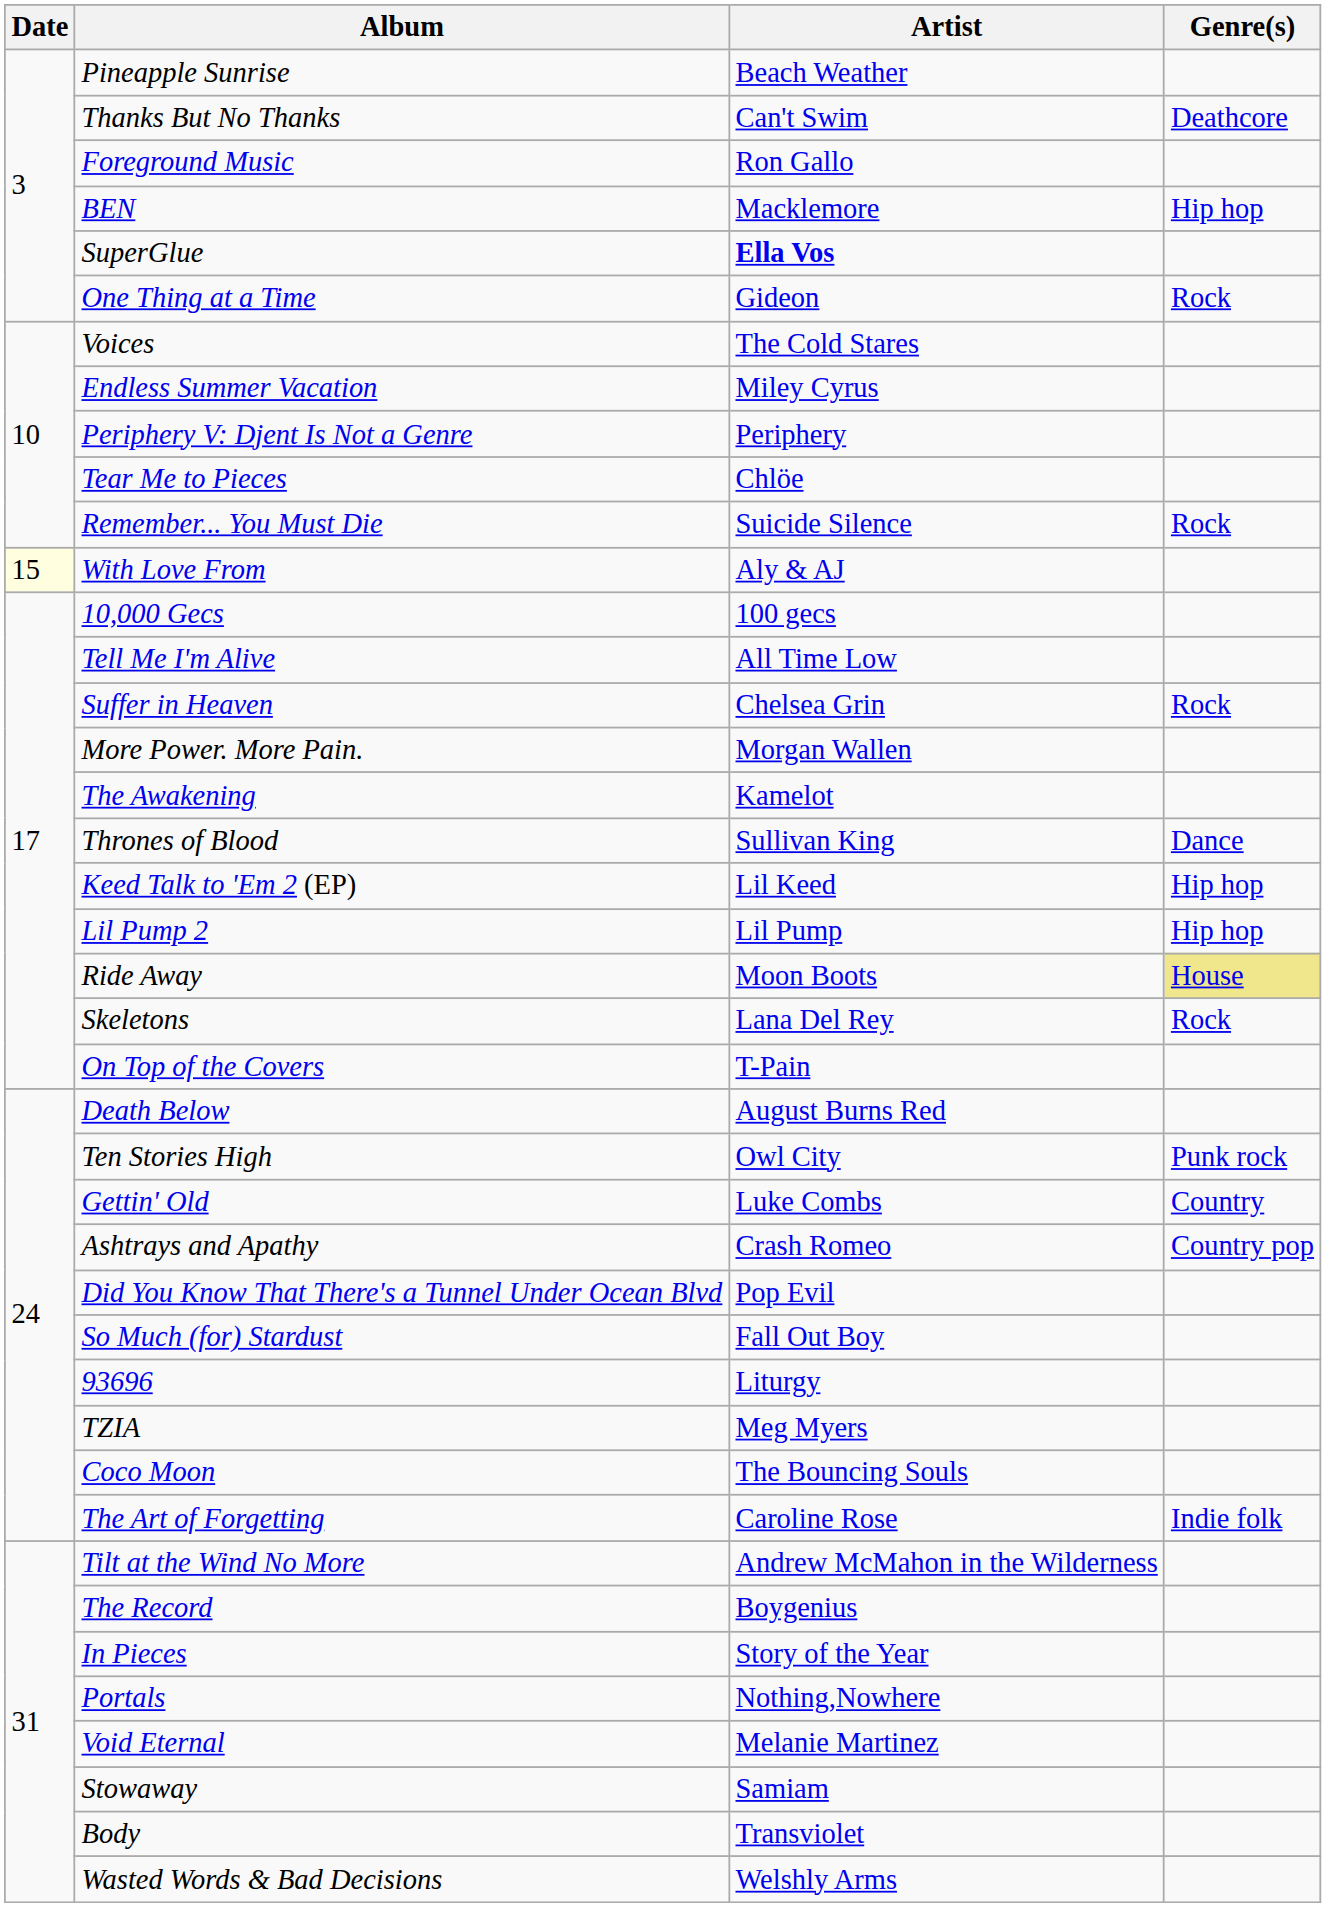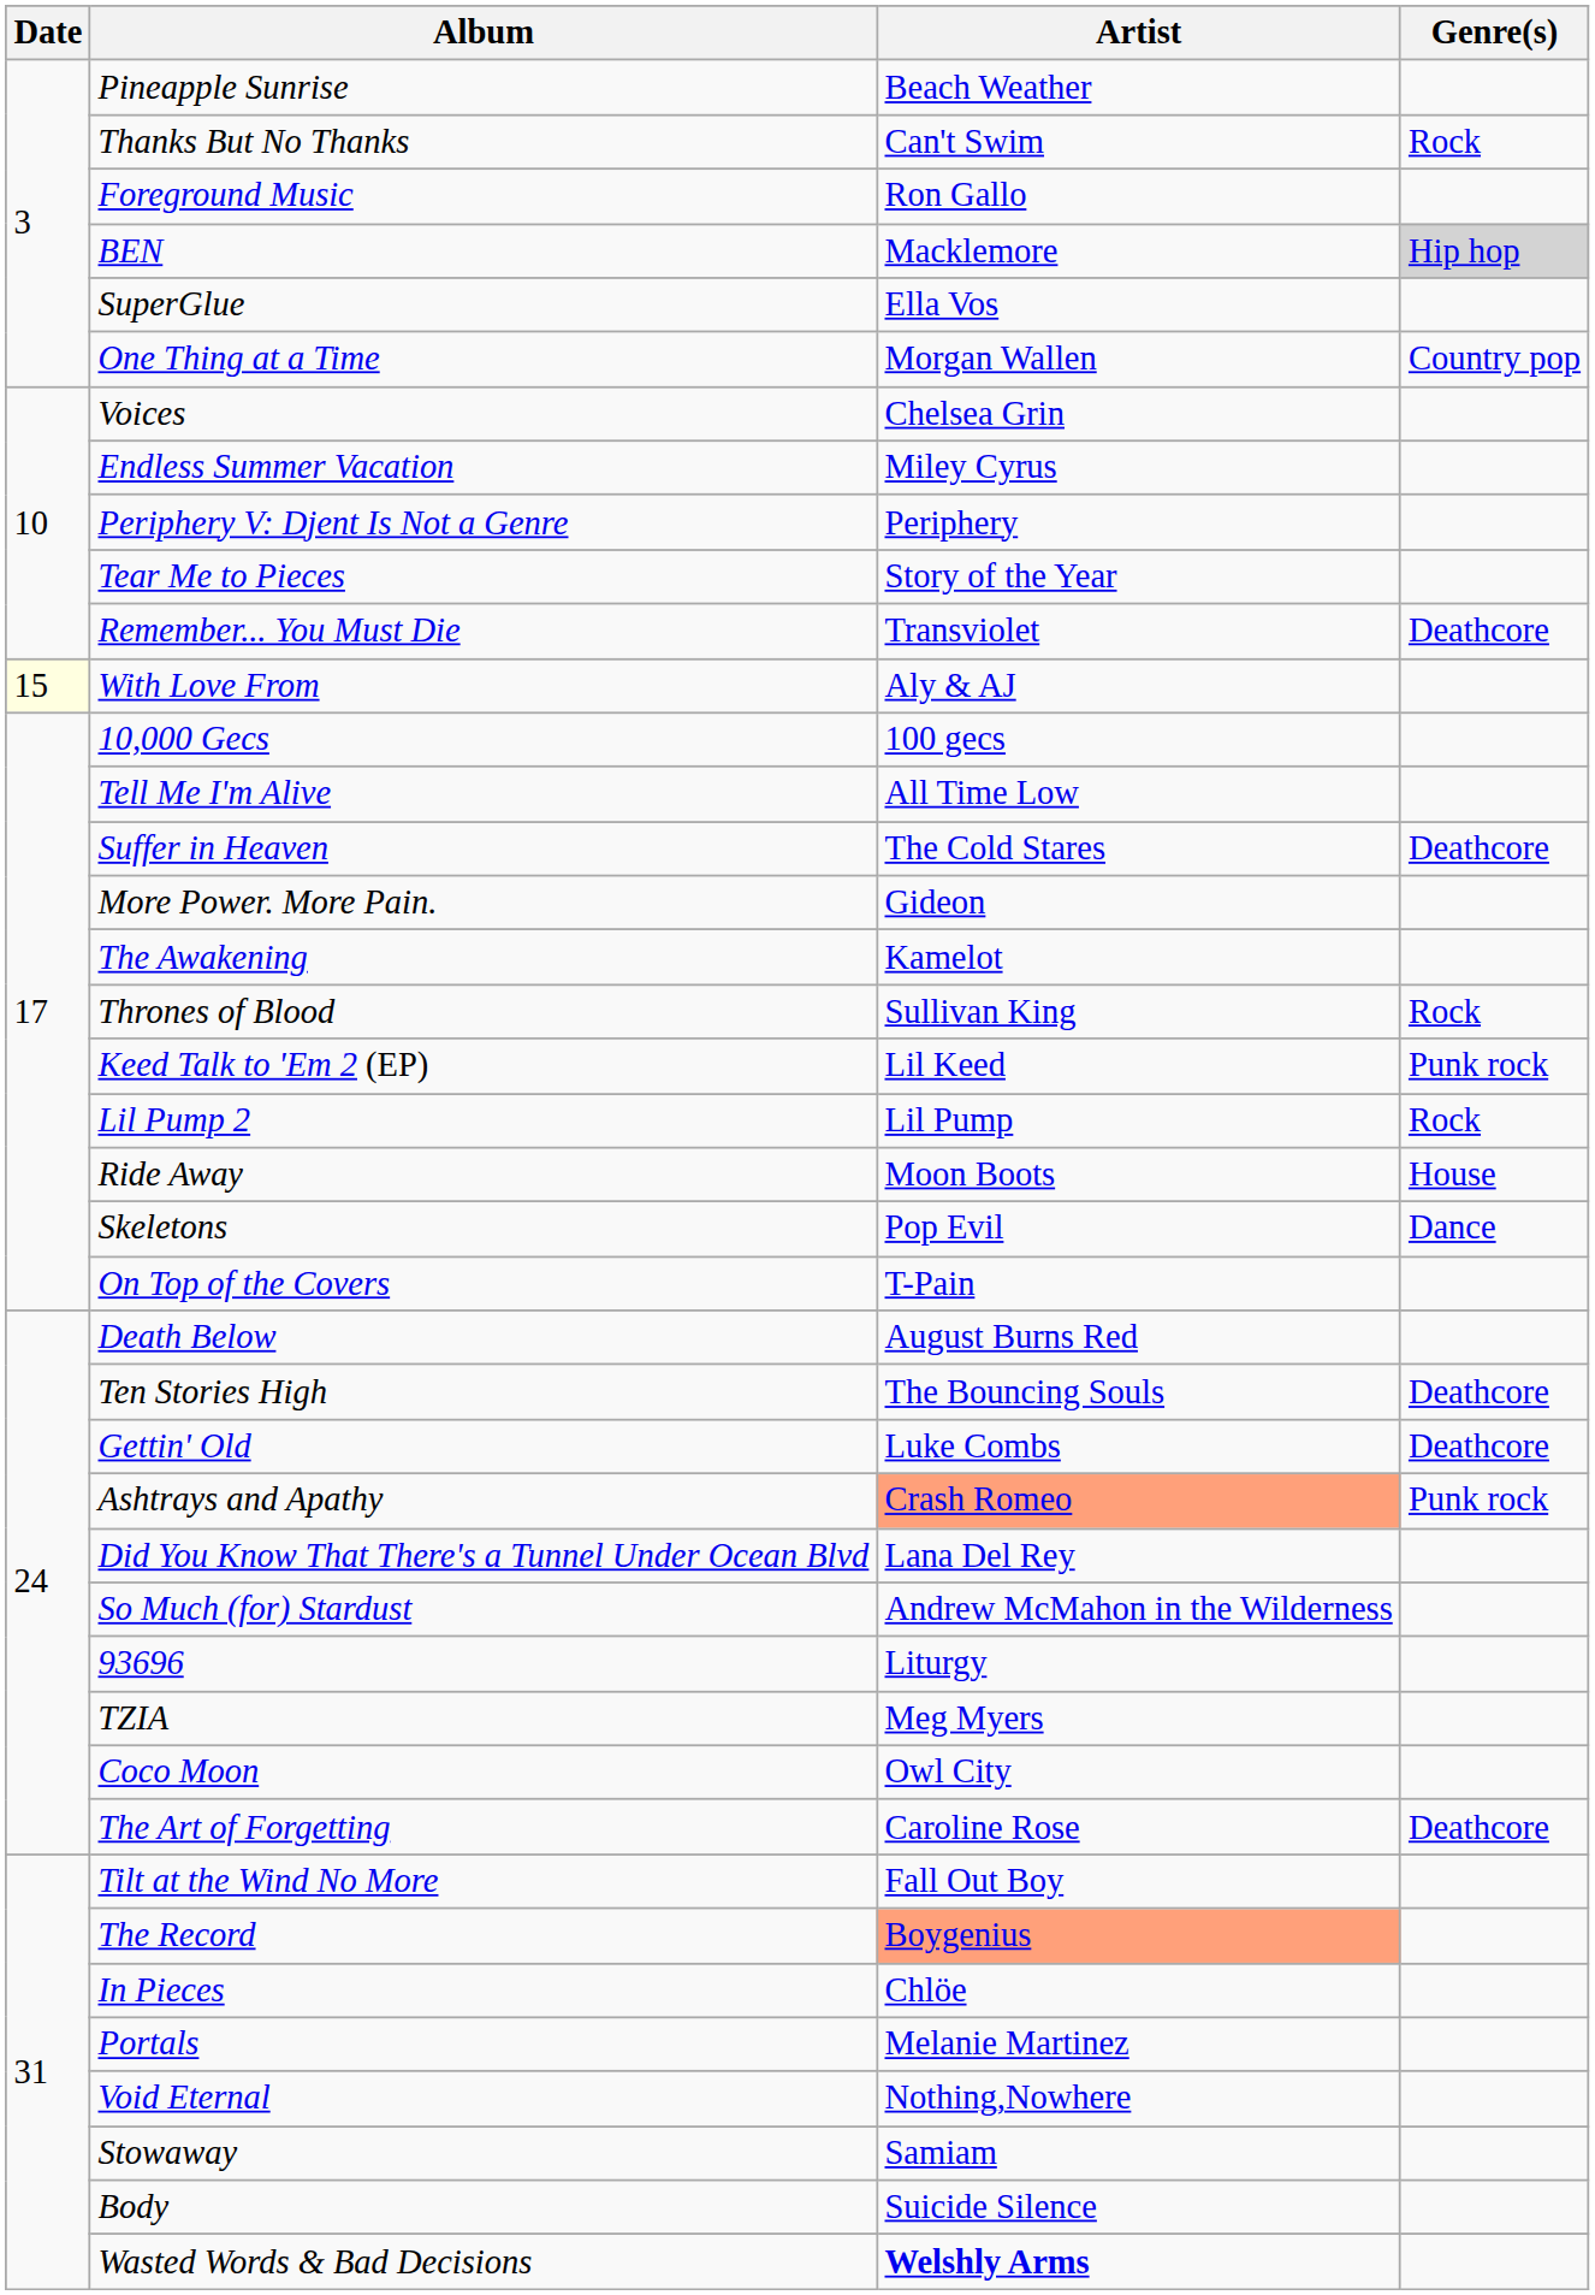Thanks But No Thanks | Genre(s): Deathcore -> Rock
BEN | Genre(s): no background -> lightgrey background
SuperGlue | Artist: bold -> normal
One Thing at a Time | Artist: Gideon -> Morgan Wallen
One Thing at a Time | Genre(s): Rock -> Country pop
Voices | Artist: The Cold Stares -> Chelsea Grin
Tear Me to Pieces | Artist: Chlöe -> Story of the Year
Remember... You Must Die | Artist: Suicide Silence -> Transviolet
Remember... You Must Die | Genre(s): Rock -> Deathcore
Suffer in Heaven | Artist: Chelsea Grin -> The Cold Stares
Suffer in Heaven | Genre(s): Rock -> Deathcore
More Power. More Pain. | Artist: Morgan Wallen -> Gideon
Thrones of Blood | Genre(s): Dance -> Rock
Keed Talk to 'Em 2 (EP) | Genre(s): Hip hop -> Punk rock
Lil Pump 2 | Genre(s): Hip hop -> Rock
Ride Away | Genre(s): khaki background -> no background
Skeletons | Artist: Lana Del Rey -> Pop Evil
Skeletons | Genre(s): Rock -> Dance
Ten Stories High | Artist: Owl City -> The Bouncing Souls
Ten Stories High | Genre(s): Punk rock -> Deathcore
Gettin' Old | Genre(s): Country -> Deathcore
Ashtrays and Apathy | Artist: no background -> lightsalmon background
Ashtrays and Apathy | Genre(s): Country pop -> Punk rock
Did You Know That There's a Tunnel Under Ocean Blvd | Artist: Pop Evil -> Lana Del Rey
So Much (for) Stardust | Artist: Fall Out Boy -> Andrew McMahon in the Wilderness
Coco Moon | Artist: The Bouncing Souls -> Owl City
The Art of Forgetting | Genre(s): Indie folk -> Deathcore
Tilt at the Wind No More | Artist: Andrew McMahon in the Wilderness -> Fall Out Boy
The Record | Artist: no background -> lightsalmon background
In Pieces | Artist: Story of the Year -> Chlöe
Portals | Artist: Nothing,Nowhere -> Melanie Martinez
Void Eternal | Artist: Melanie Martinez -> Nothing,Nowhere
Body | Artist: Transviolet -> Suicide Silence
Wasted Words & Bad Decisions | Artist: normal -> bold
